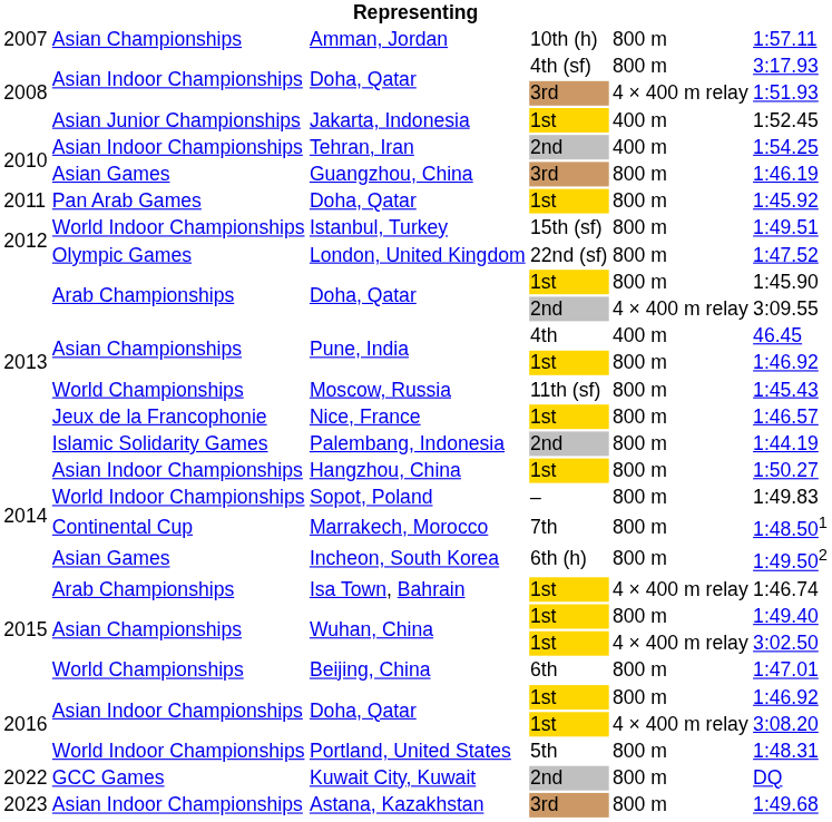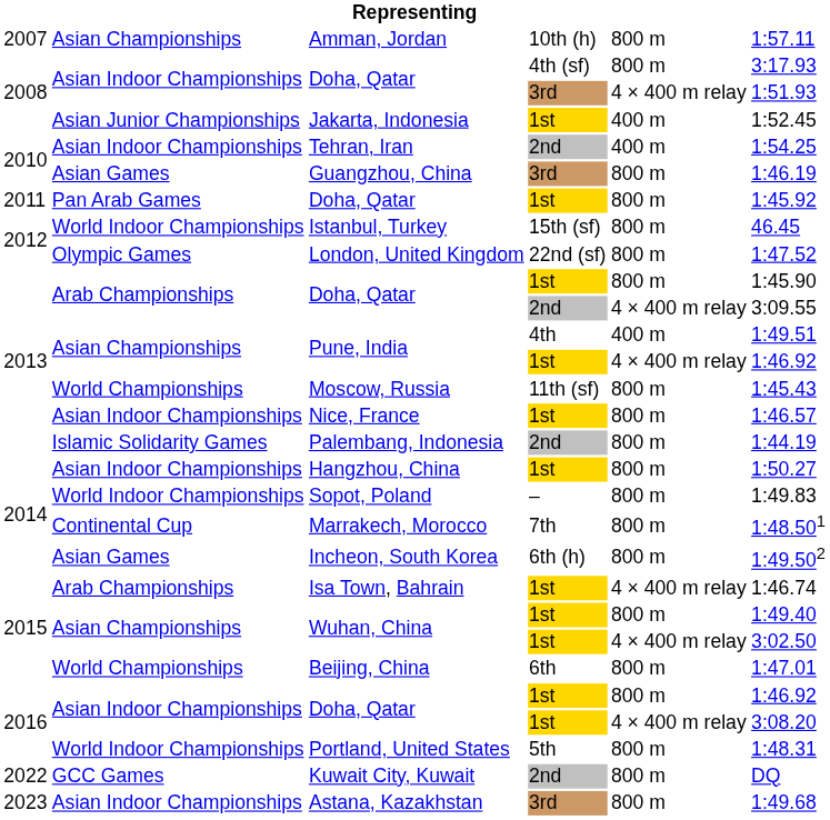Istanbul, Turkey | column 6: 1:49.51 -> 46.45
Pune, India / 4th | column 6: 46.45 -> 1:49.51
Pune, India / 1st | column 5: 800 m -> 4 × 400 m relay
Nice, France | column 2: Jeux de la Francophonie -> Asian Indoor Championships
